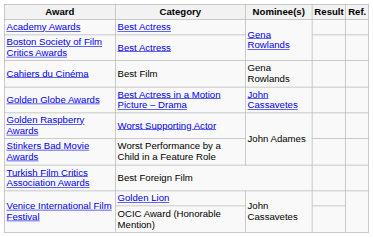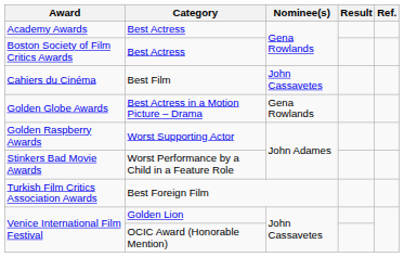Cahiers du Cinéma | Nominee(s): Gena Rowlands -> John Cassavetes
Golden Globe Awards | Nominee(s): John Cassavetes -> Gena Rowlands
